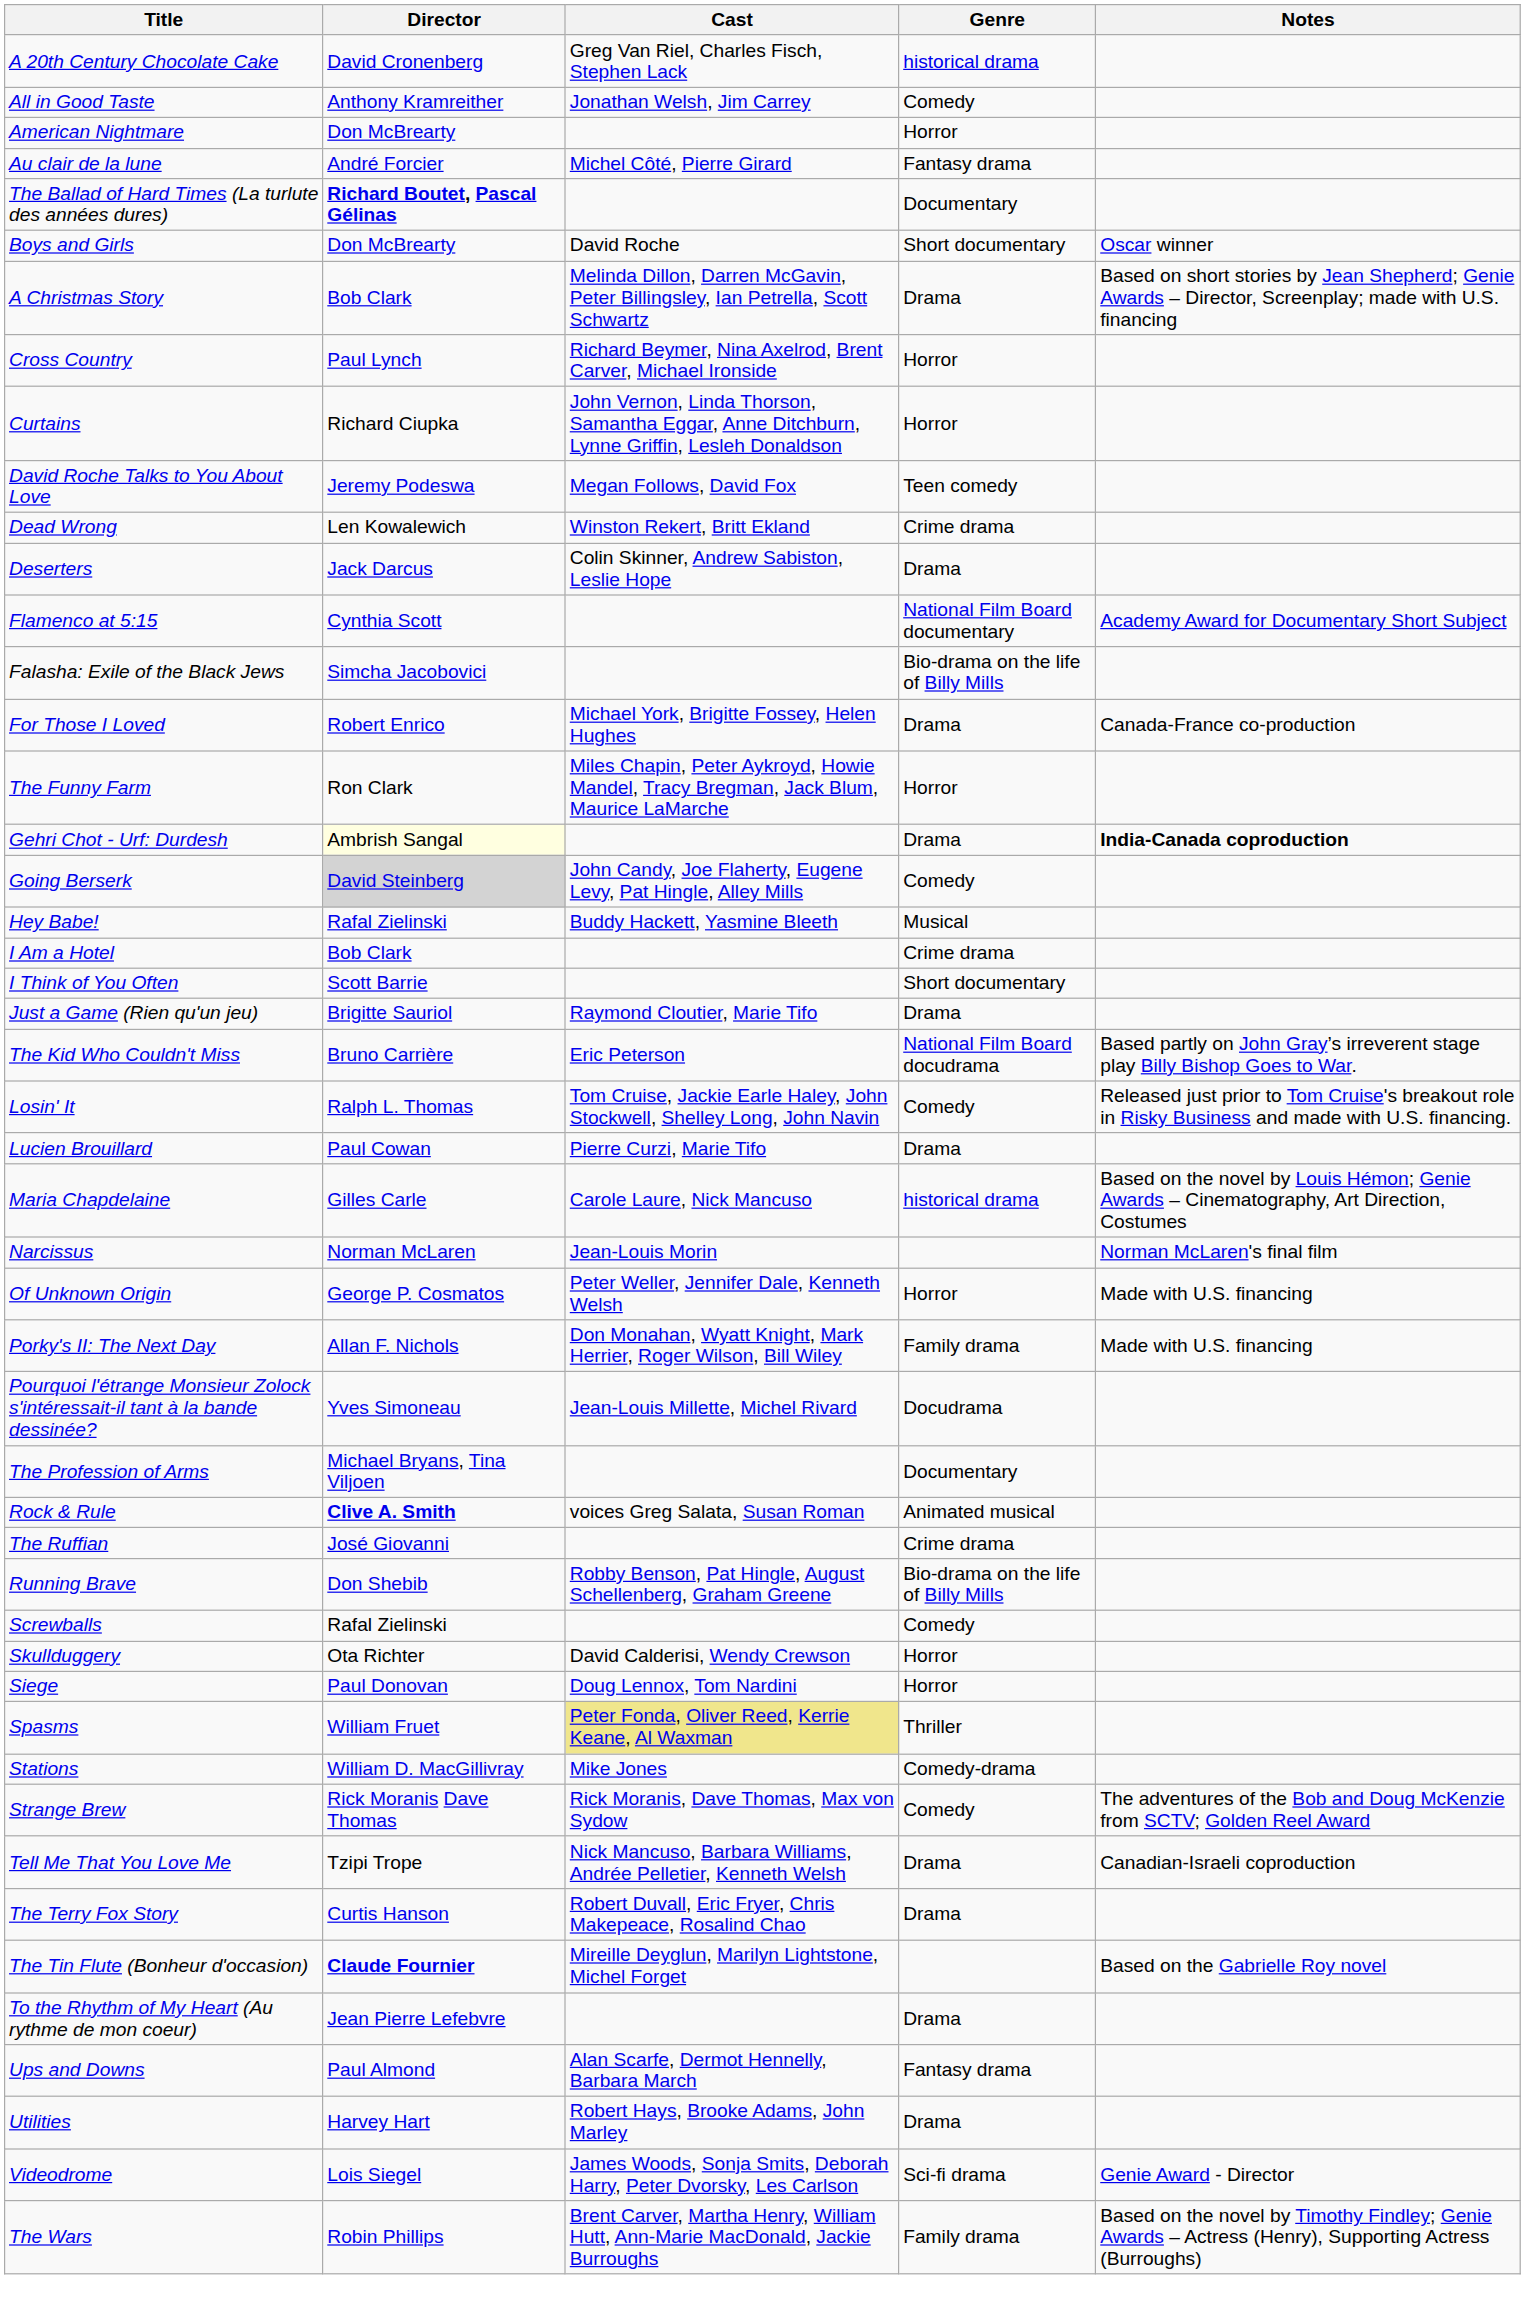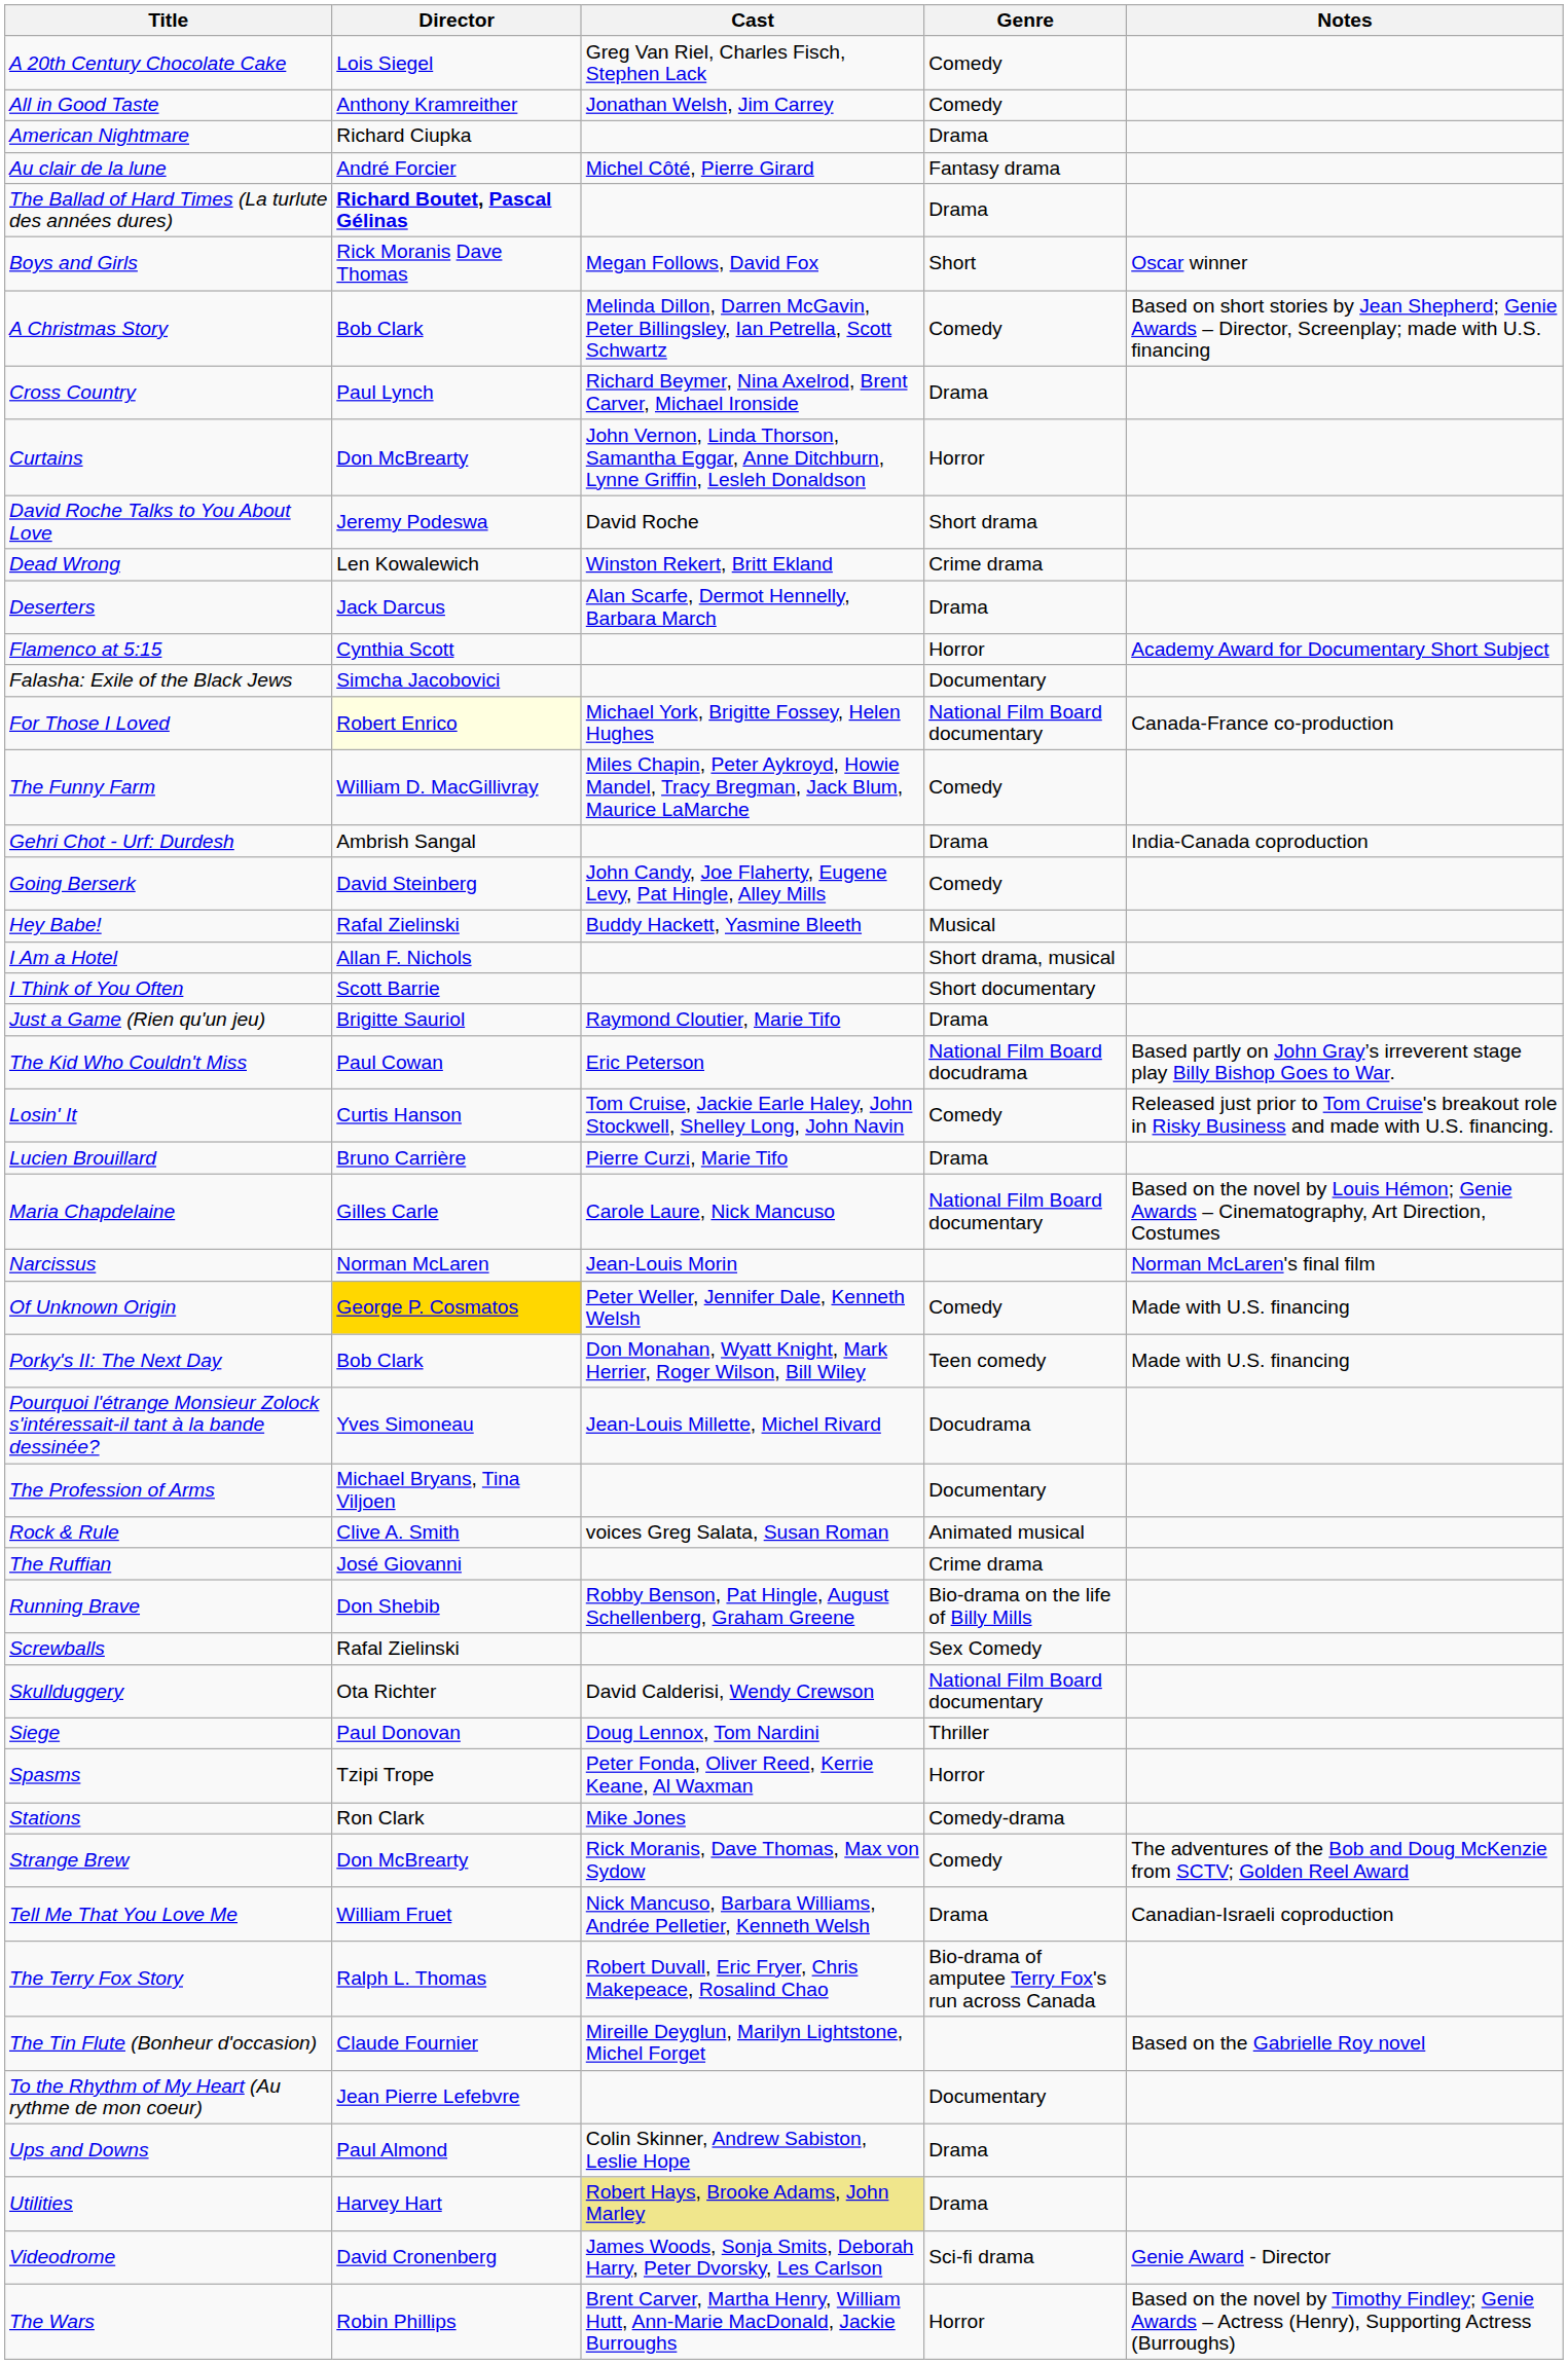A 20th Century Chocolate Cake | Director: David Cronenberg -> Lois Siegel
A 20th Century Chocolate Cake | Genre: historical drama -> Comedy
American Nightmare | Director: Don McBrearty -> Richard Ciupka
American Nightmare | Genre: Horror -> Drama
The Ballad of Hard Times (La turlute des années dures) | Genre: Documentary -> Drama
Boys and Girls | Director: Don McBrearty -> Rick Moranis Dave Thomas
Boys and Girls | Cast: David Roche -> Megan Follows, David Fox
Boys and Girls | Genre: Short documentary -> Short
A Christmas Story | Genre: Drama -> Comedy
Cross Country | Genre: Horror -> Drama
Curtains | Director: Richard Ciupka -> Don McBrearty
David Roche Talks to You About Love | Cast: Megan Follows, David Fox -> David Roche
David Roche Talks to You About Love | Genre: Teen comedy -> Short drama
Deserters | Cast: Colin Skinner, Andrew Sabiston, Leslie Hope -> Alan Scarfe, Dermot Hennelly, Barbara March
Flamenco at 5:15 | Genre: National Film Board documentary -> Horror
Falasha: Exile of the Black Jews | Genre: Bio-drama on the life of Billy Mills -> Documentary
For Those I Loved | Director: no background -> lightyellow background
For Those I Loved | Genre: Drama -> National Film Board documentary
The Funny Farm | Director: Ron Clark -> William D. MacGillivray
The Funny Farm | Genre: Horror -> Comedy
Gehri Chot - Urf: Durdesh | Director: lightyellow background -> no background
Gehri Chot - Urf: Durdesh | Notes: bold -> normal
Going Berserk | Director: lightgrey background -> no background
I Am a Hotel | Director: Bob Clark -> Allan F. Nichols
I Am a Hotel | Genre: Crime drama -> Short drama, musical
The Kid Who Couldn't Miss | Director: Bruno Carrière -> Paul Cowan
Losin' It | Director: Ralph L. Thomas -> Curtis Hanson
Lucien Brouillard | Director: Paul Cowan -> Bruno Carrière
Maria Chapdelaine | Genre: historical drama -> National Film Board documentary
Of Unknown Origin | Director: no background -> gold background
Of Unknown Origin | Genre: Horror -> Comedy
Porky's II: The Next Day | Director: Allan F. Nichols -> Bob Clark
Porky's II: The Next Day | Genre: Family drama -> Teen comedy
Rock & Rule | Director: bold -> normal
Screwballs | Genre: Comedy -> Sex Comedy
Skullduggery | Genre: Horror -> National Film Board documentary
Siege | Genre: Horror -> Thriller
Spasms | Director: William Fruet -> Tzipi Trope
Spasms | Cast: khaki background -> no background
Spasms | Genre: Thriller -> Horror
Stations | Director: William D. MacGillivray -> Ron Clark
Strange Brew | Director: Rick Moranis Dave Thomas -> Don McBrearty
Tell Me That You Love Me | Director: Tzipi Trope -> William Fruet
The Terry Fox Story | Director: Curtis Hanson -> Ralph L. Thomas
The Terry Fox Story | Genre: Drama -> Bio-drama of amputee Terry Fox's run across Canada
The Tin Flute (Bonheur d'occasion) | Director: bold -> normal
To the Rhythm of My Heart (Au rythme de mon coeur) | Genre: Drama -> Documentary
Ups and Downs | Cast: Alan Scarfe, Dermot Hennelly, Barbara March -> Colin Skinner, Andrew Sabiston, Leslie Hope
Ups and Downs | Genre: Fantasy drama -> Drama
Utilities | Cast: no background -> khaki background
Videodrome | Director: Lois Siegel -> David Cronenberg
The Wars | Genre: Family drama -> Horror
